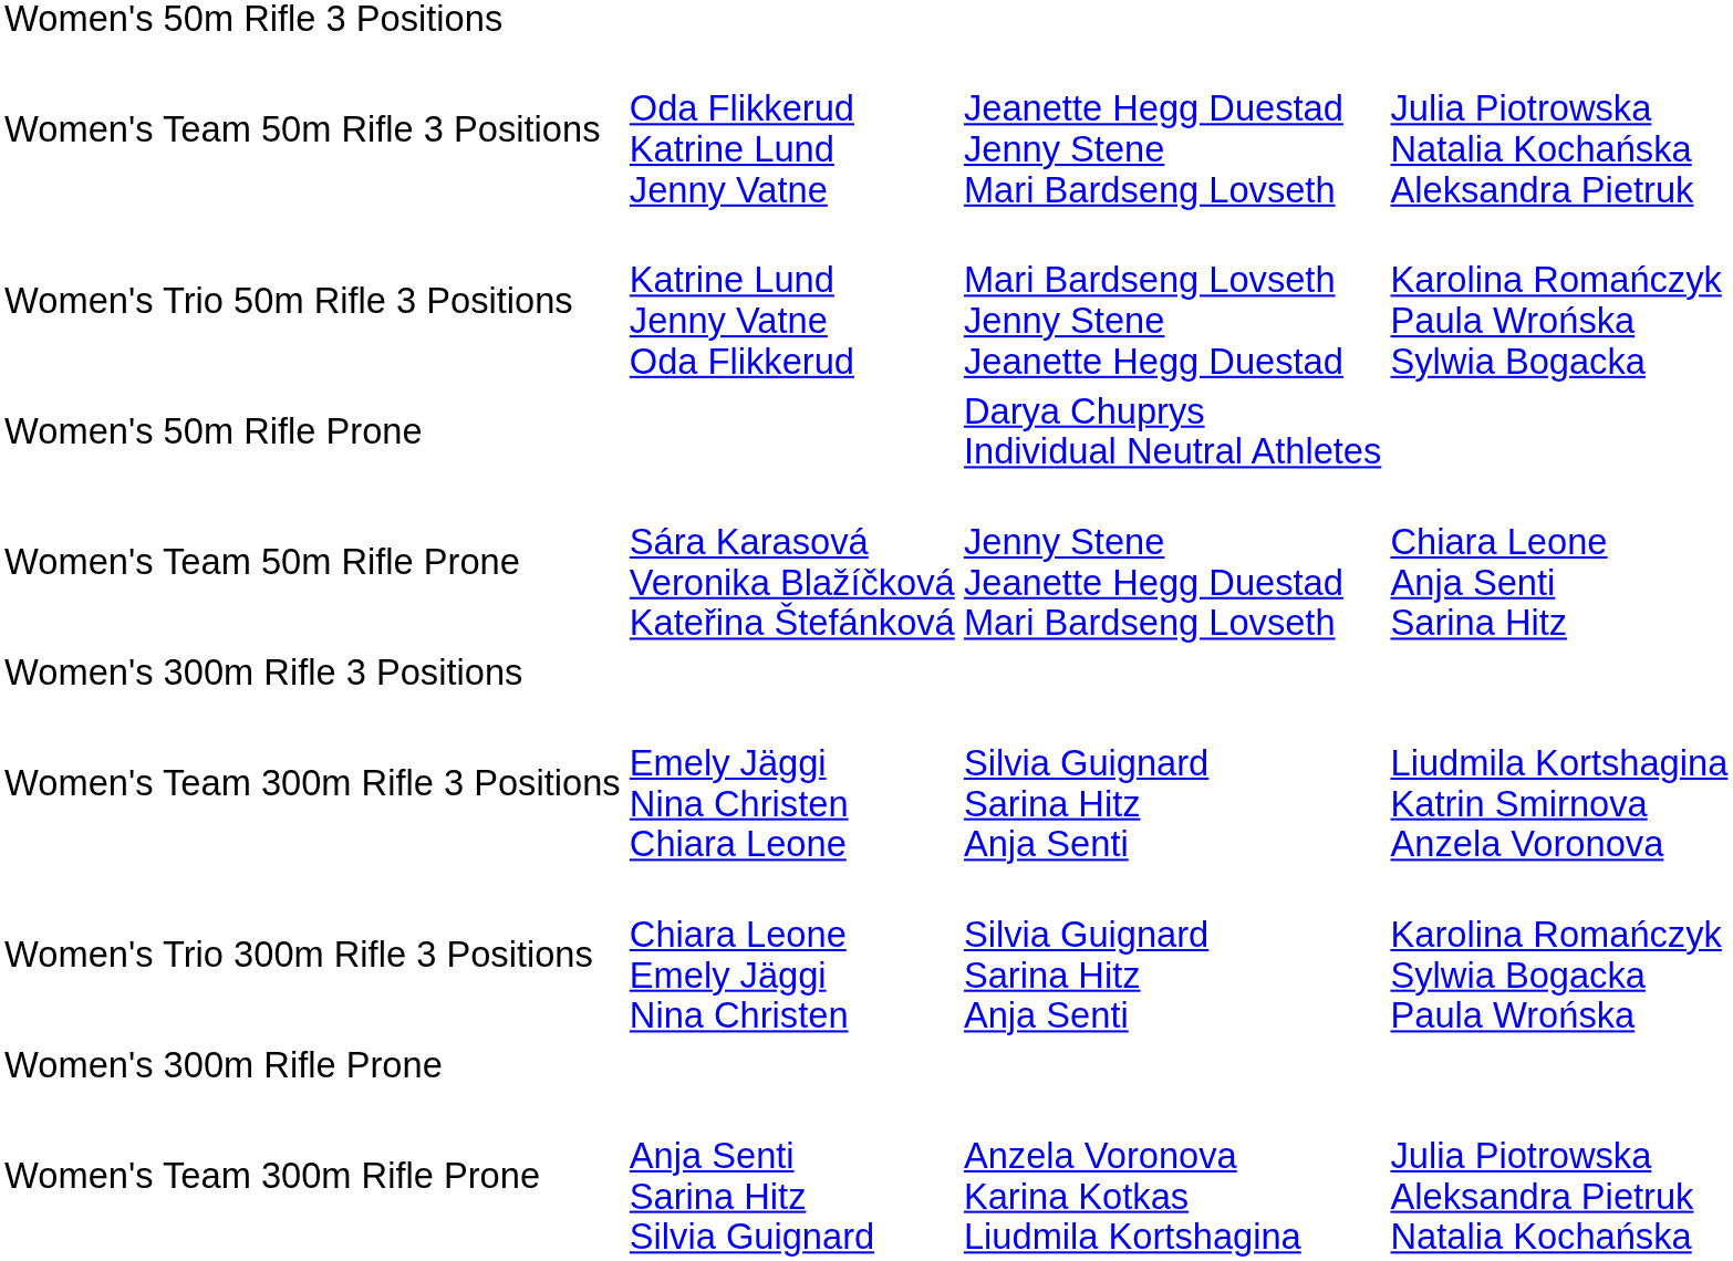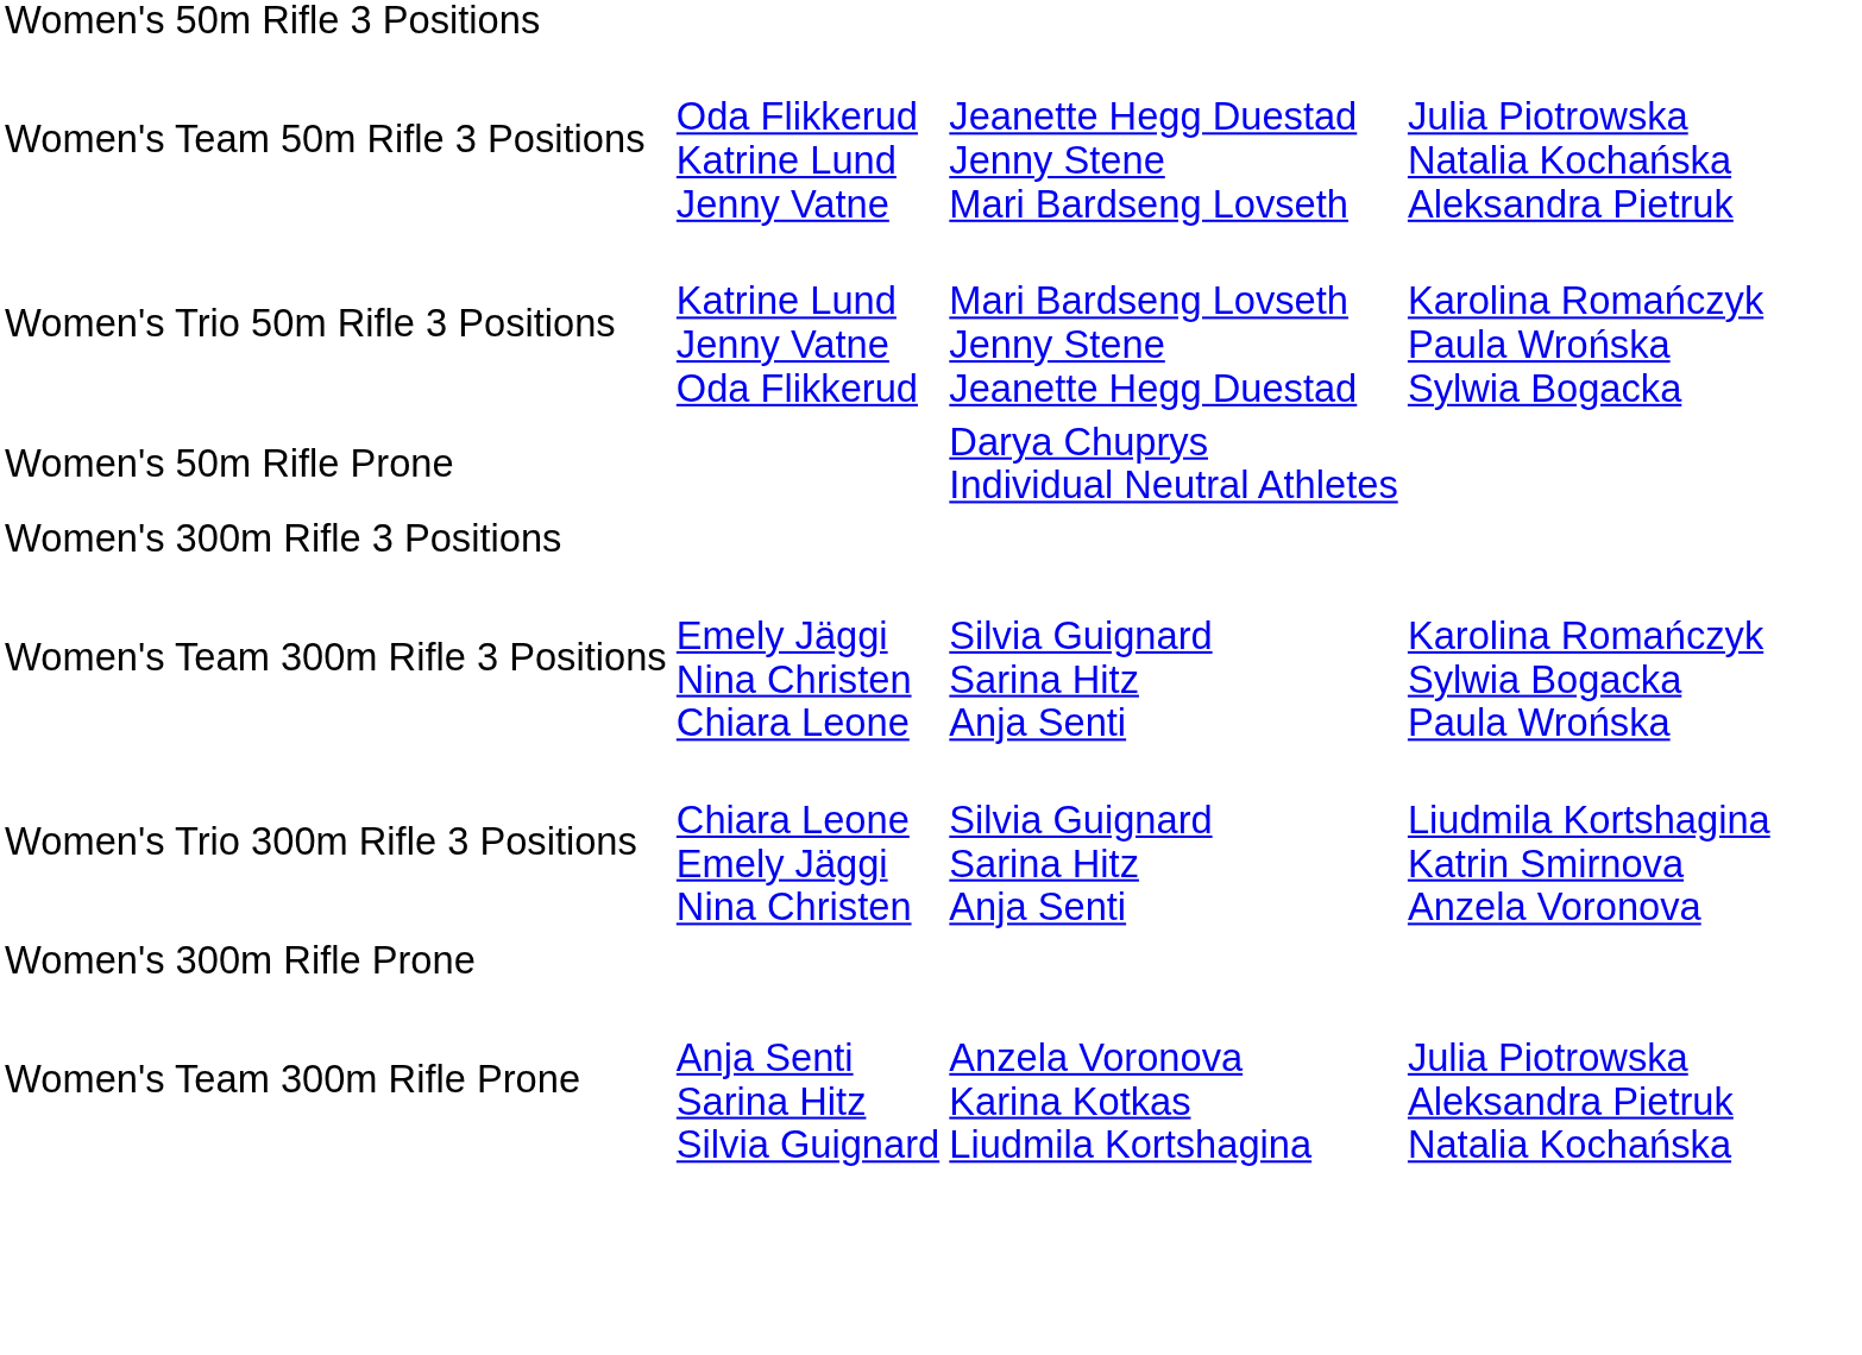- row: Women's Team 50m Rifle Prone | Sára Karasová Veronika Blažíčková Kateřina Štefánková | Jenny Stene Jeanette Hegg Duestad Mari Bardseng Lovseth | Chiara Leone Anja Senti Sarina Hitz
Women's Team 300m Rifle 3 Positions | column 4: Liudmila Kortshagina Katrin Smirnova Anzela Voronova -> Karolina Romańczyk Sylwia Bogacka Paula Wrońska
Women's Trio 300m Rifle 3 Positions | column 4: Karolina Romańczyk Sylwia Bogacka Paula Wrońska -> Liudmila Kortshagina Katrin Smirnova Anzela Voronova
